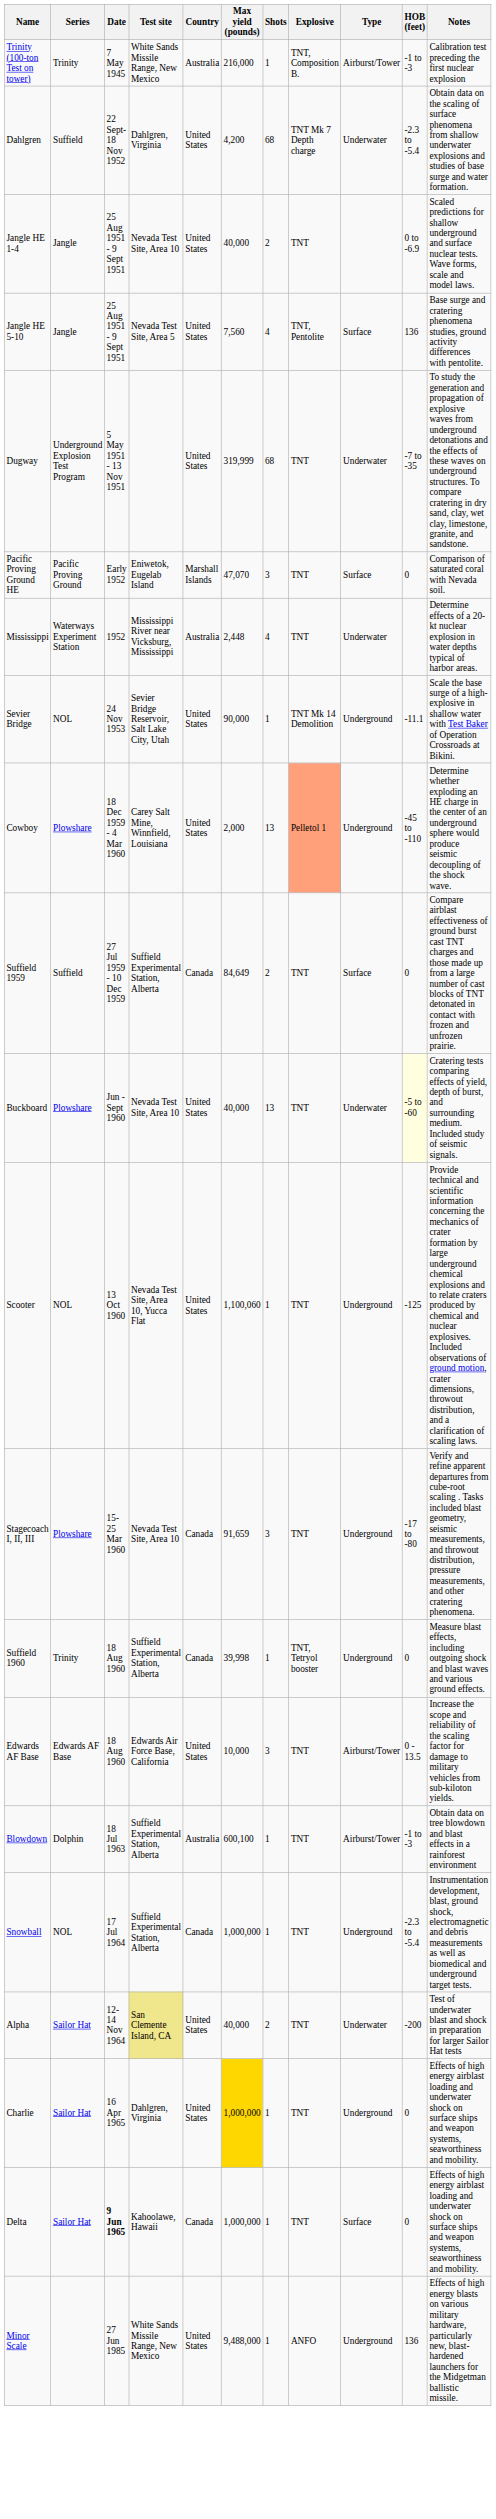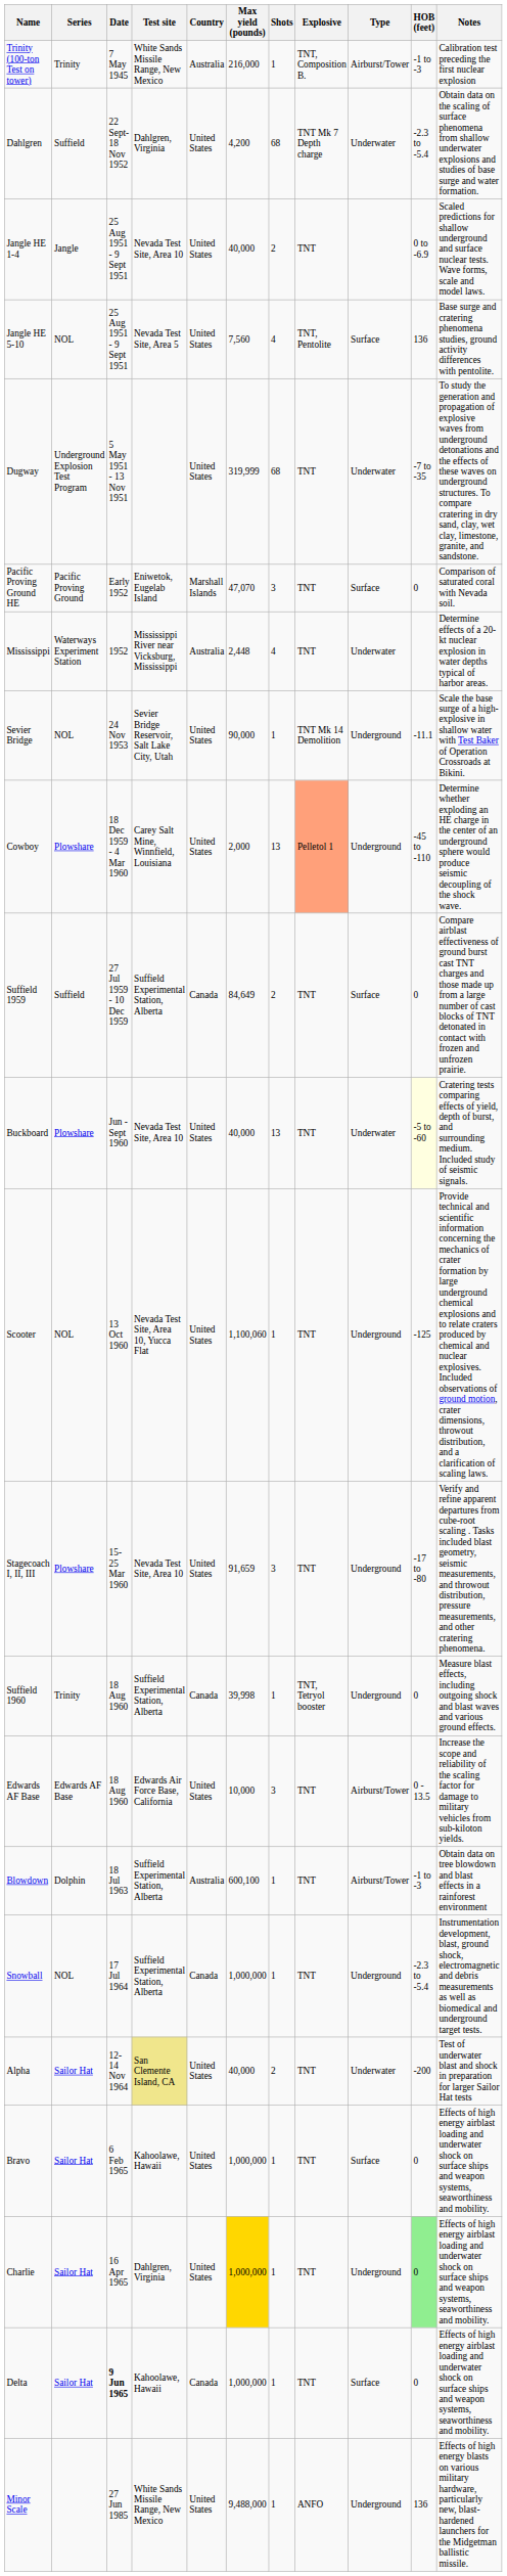Jangle HE 5-10 | Series: Jangle -> NOL
Stagecoach I, II, III | Country: Canada -> United States
+ row: Bravo | Sailor Hat | 6 Feb 1965 | Kahoolawe, Hawaii | United States | 1,000,000 | 1 | TNT | Surface | 0 | Effects of high energy airblast loading and underwater shock on surface ships and weapon systems, seaworthiness and mobility.
Charlie | HOB (feet): no background -> lightgreen background
